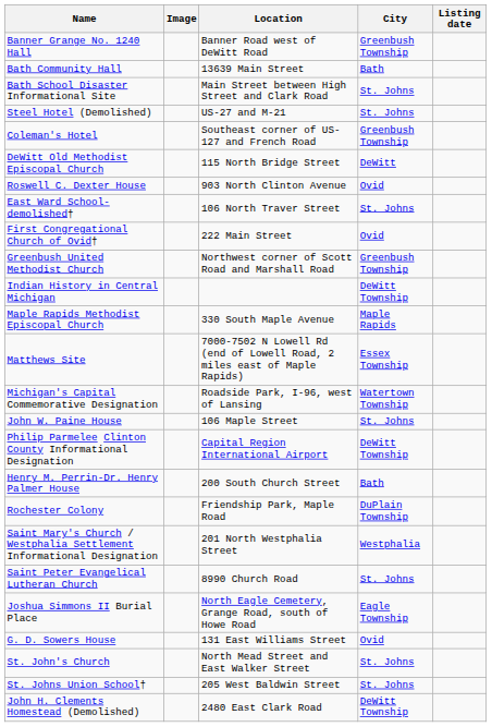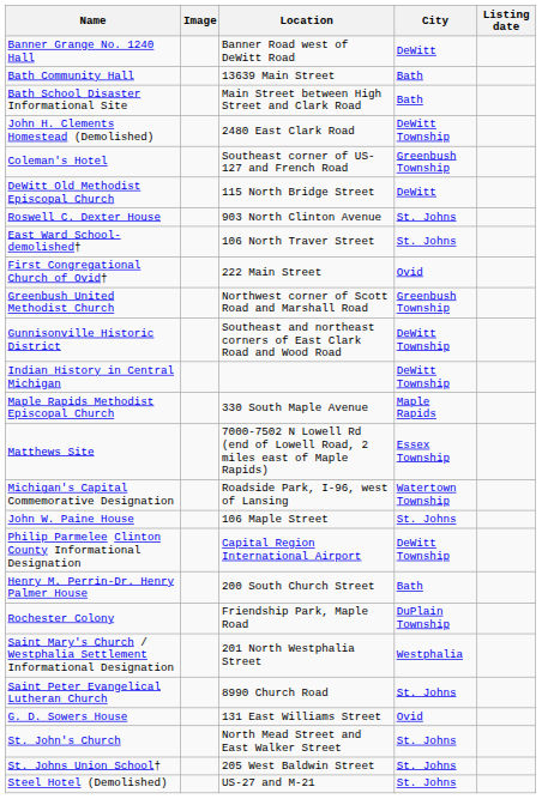Banner Grange No. 1240 Hall | City: Greenbush Township -> DeWitt
Bath School Disaster Informational Site | City: St. Johns -> Bath
rows swapped: John H. Clements Homestead (Demolished) <-> Steel Hotel (Demolished)
Roswell C. Dexter House | City: Ovid -> St. Johns
+ row: Gunnisonville Historic District | Southeast and northeast corners of East Clark Road and Wood Road | DeWitt Township
- row: Joshua Simmons II Burial Place | North Eagle Cemetery, Grange Road, south of Howe Road | Eagle Township
